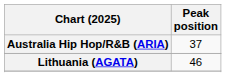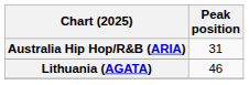Australia Hip Hop/R&B (ARIA) | Peak position: 37 -> 31
